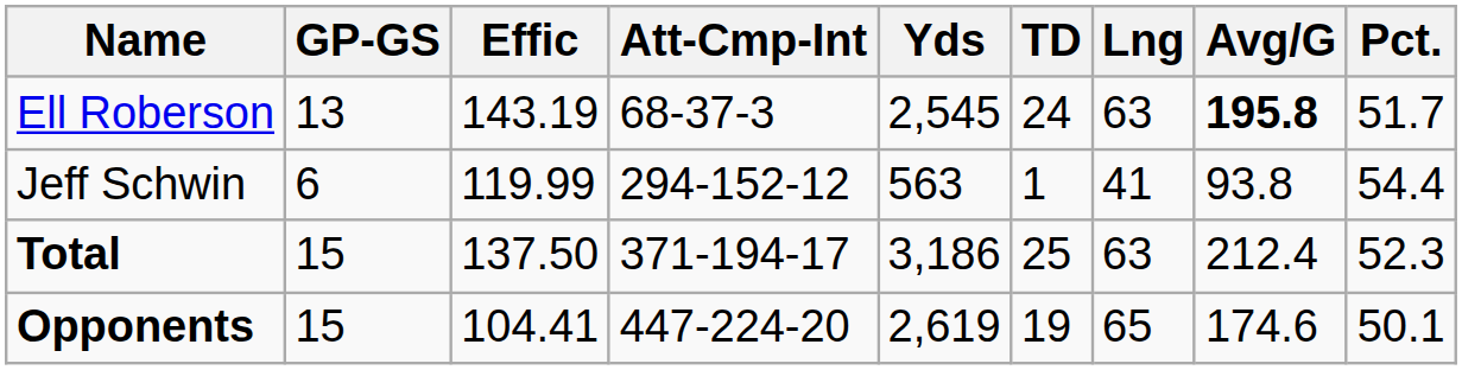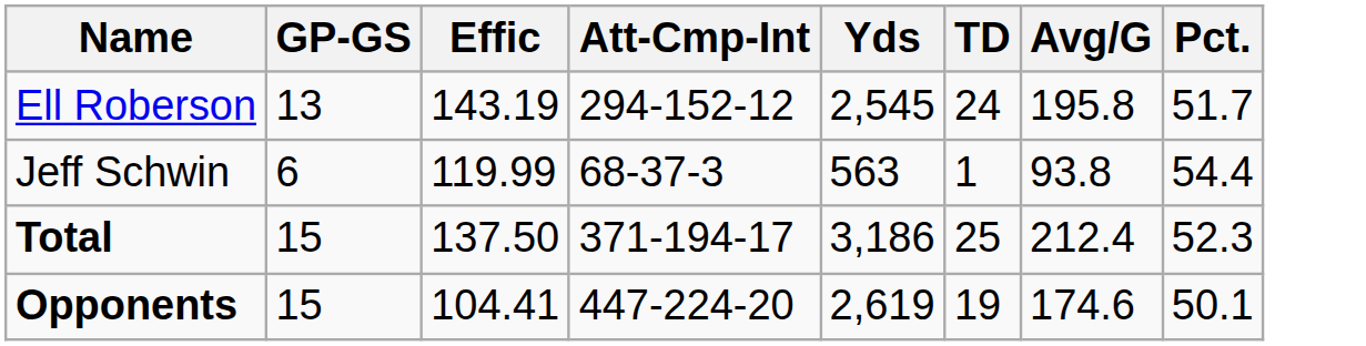- column: Lng | 63 | 41 | 63 | 65
Ell Roberson | Att-Cmp-Int: 68-37-3 -> 294-152-12
Ell Roberson | Avg/G: bold -> normal
Jeff Schwin | Att-Cmp-Int: 294-152-12 -> 68-37-3
